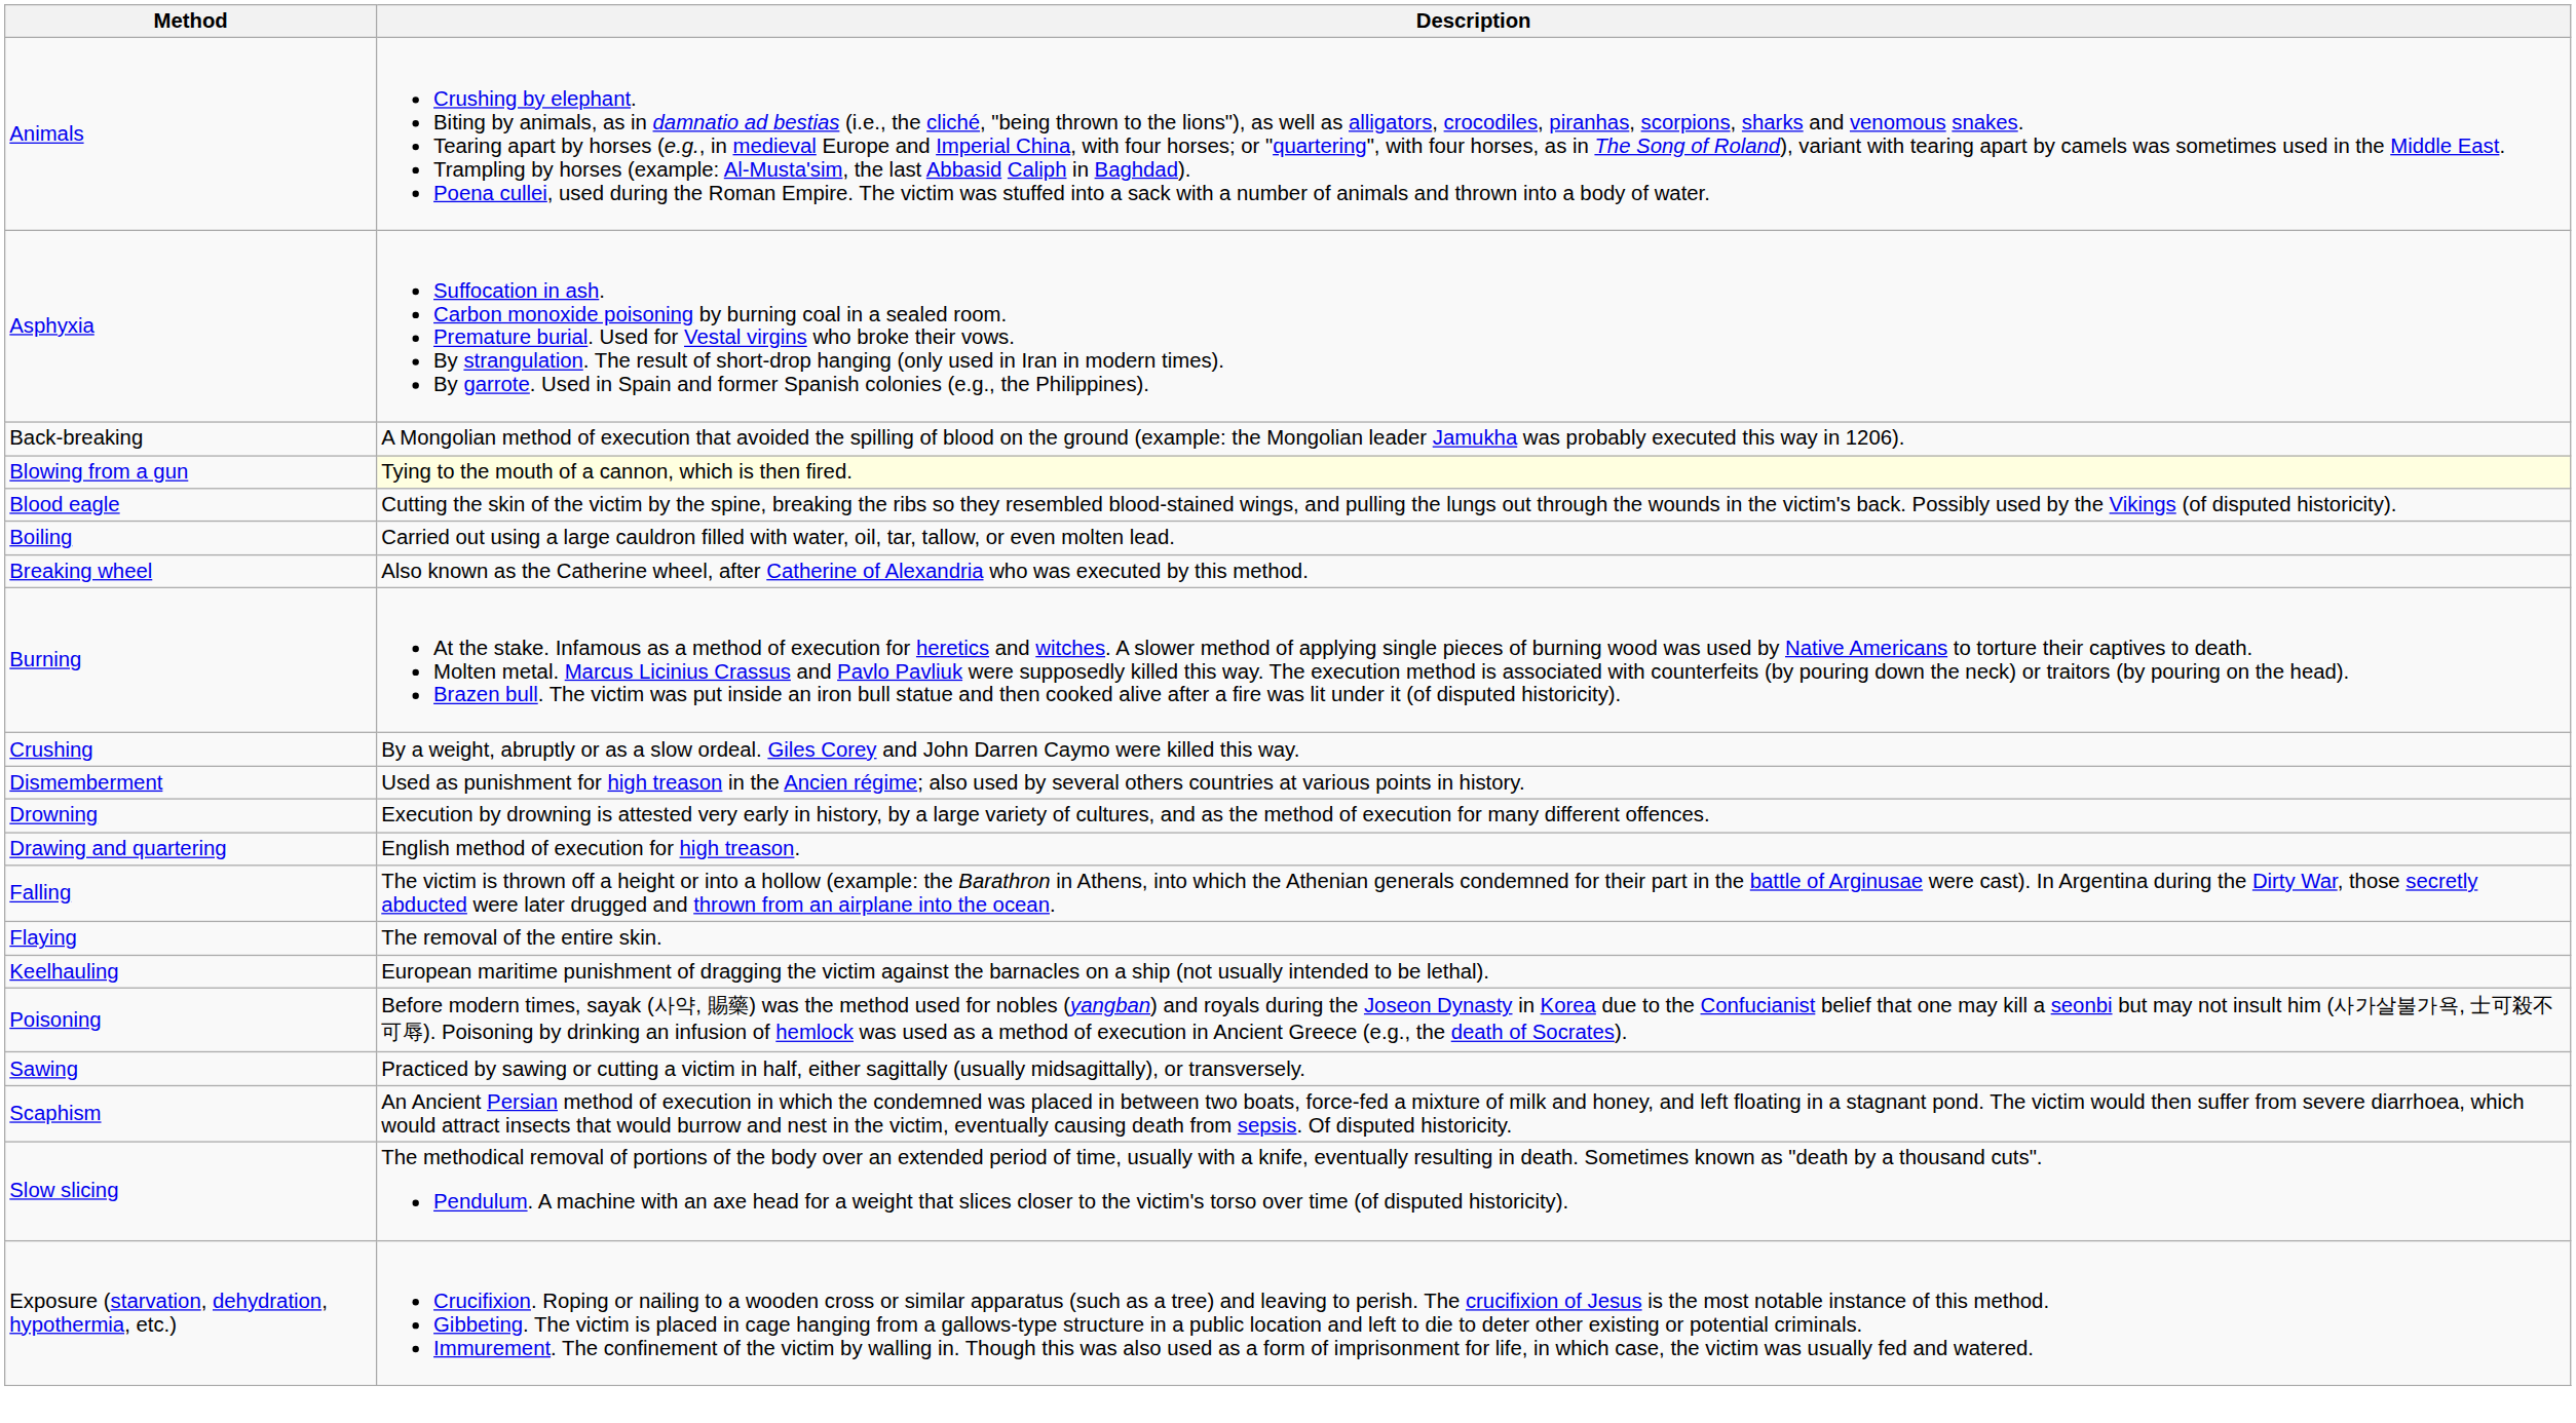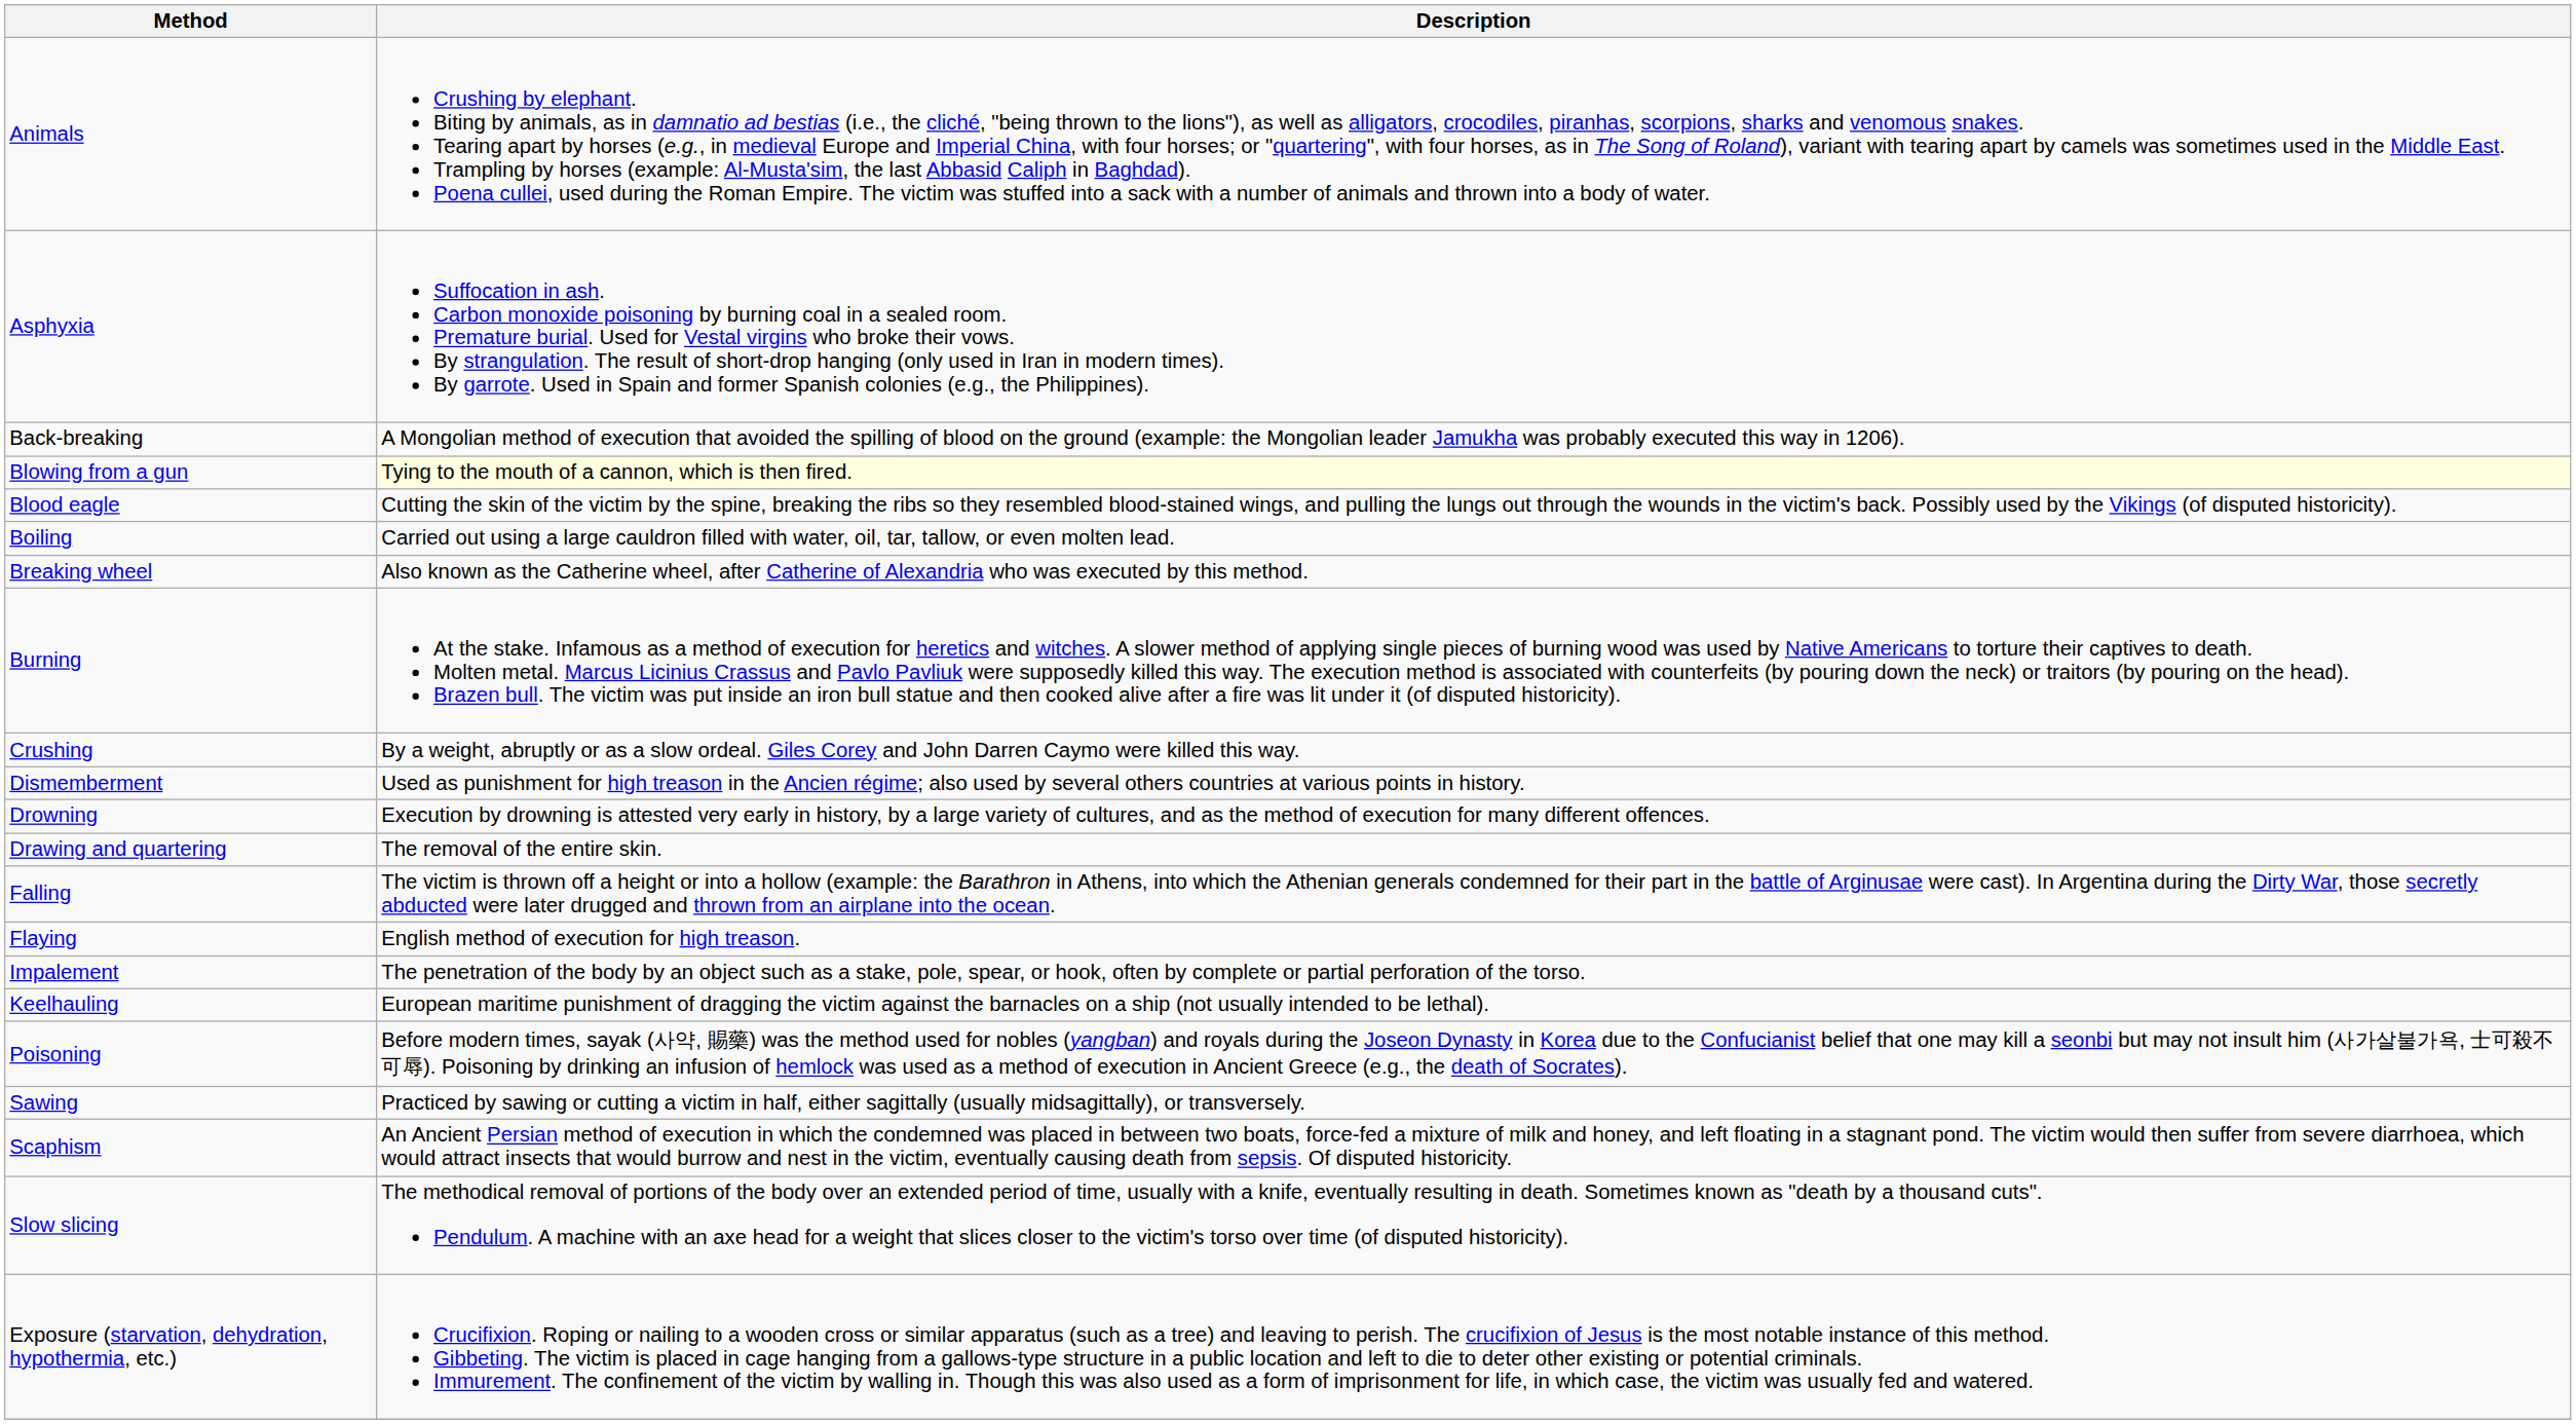Drawing and quartering | Description: English method of execution for high treason. -> The removal of the entire skin.
Flaying | Description: The removal of the entire skin. -> English method of execution for high treason.
+ row: Impalement | The penetration of the body by an object such as a stake, pole, spear, or hook, often by complete or partial perforation of the torso.
